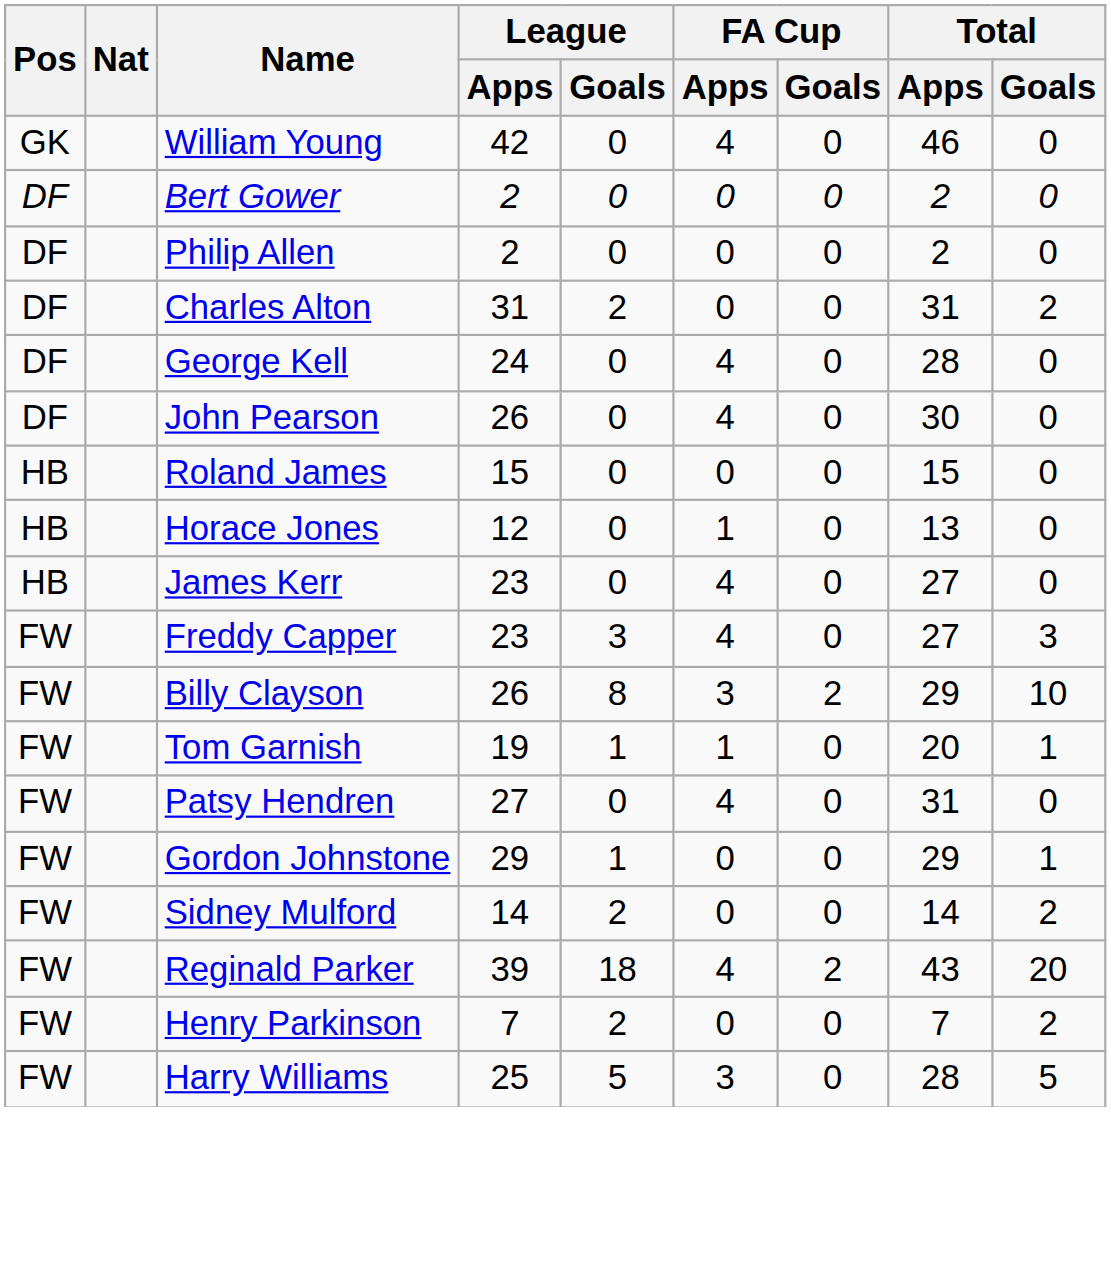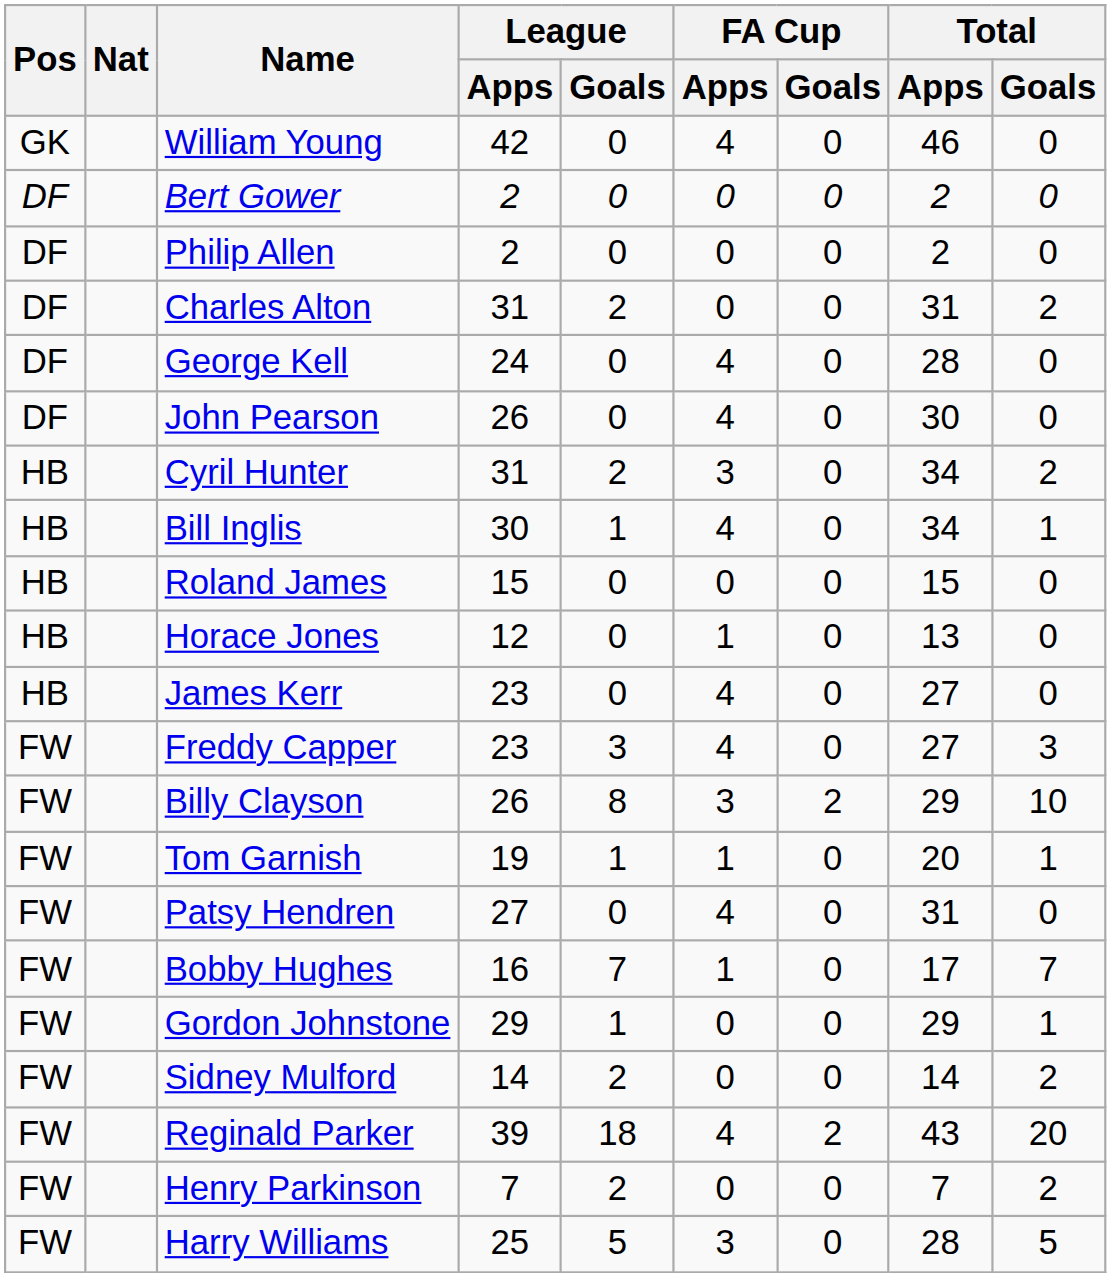+ row: HB | Cyril Hunter | 31 | 2 | 3 | 0 | 34 | 2
+ row: HB | Bill Inglis | 30 | 1 | 4 | 0 | 34 | 1
+ row: FW | Bobby Hughes | 16 | 7 | 1 | 0 | 17 | 7
